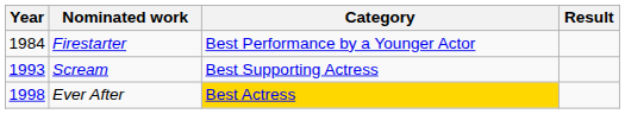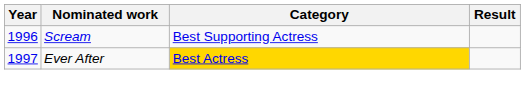- row: 1984 | Firestarter | Best Performance by a Younger Actor
Scream | Year: 1993 -> 1996
Ever After | Year: 1998 -> 1997
